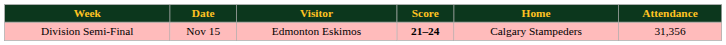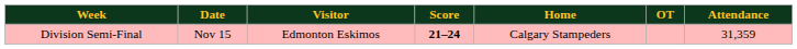+ column: OT
Division Semi-Final | Attendance: 31,356 -> 31,359
